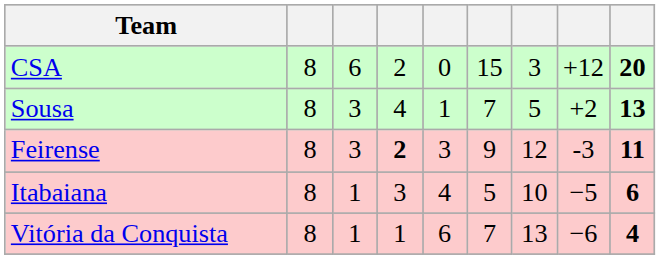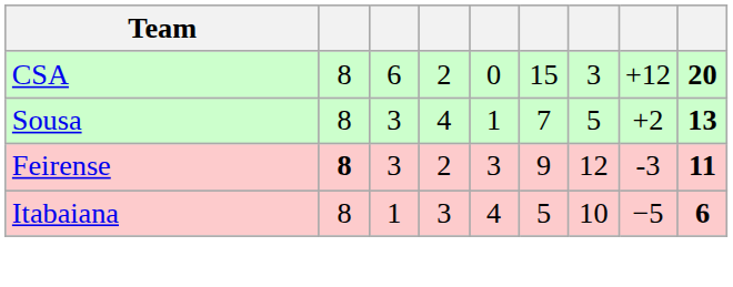Feirense | column 2: normal -> bold
Feirense | column 4: bold -> normal
- row: Vitória da Conquista | 8 | 1 | 1 | 6 | 7 | 13 | −6 | 4
